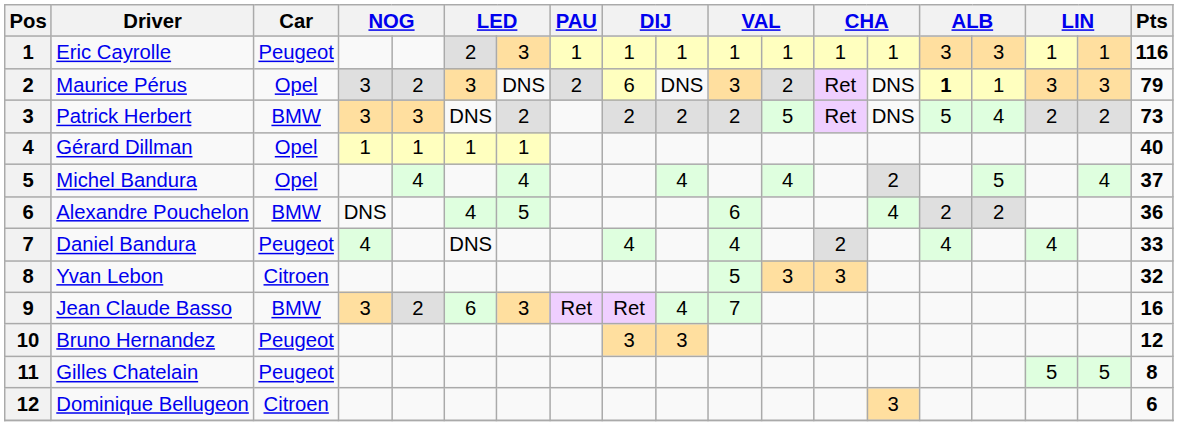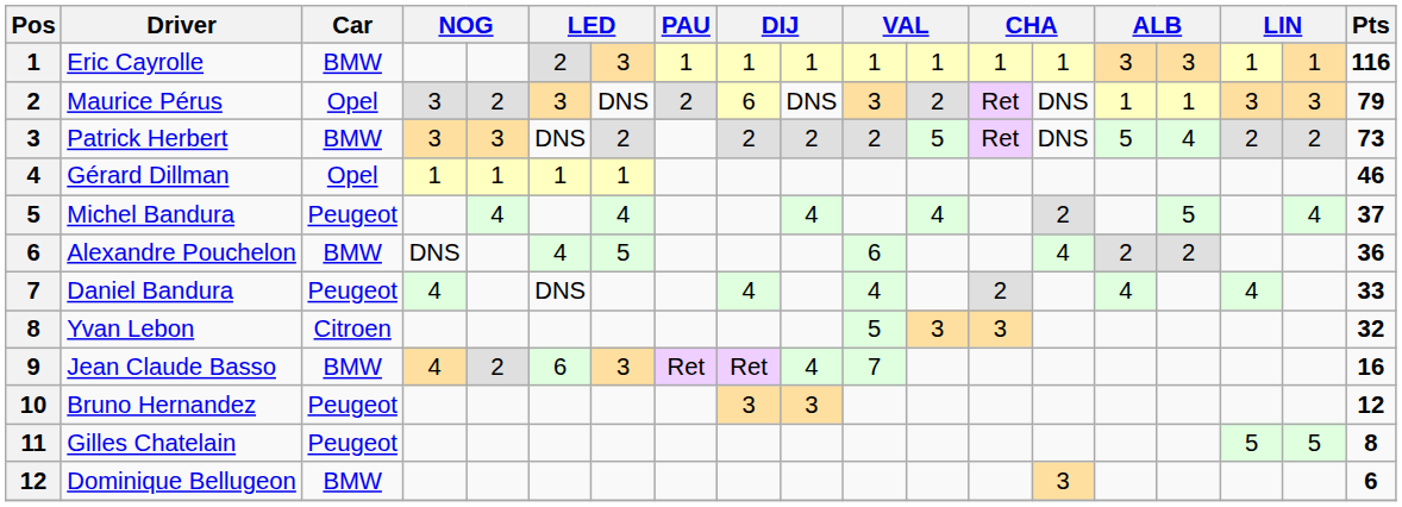Eric Cayrolle | Car: Peugeot -> BMW
Maurice Pérus | column 15: bold -> normal
Gérard Dillman | Pts: 40 -> 46
Michel Bandura | Car: Opel -> Peugeot
Jean Claude Basso | column 4: 3 -> 4
Dominique Bellugeon | Car: Citroen -> BMW
